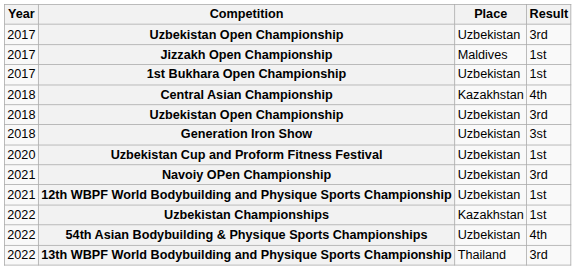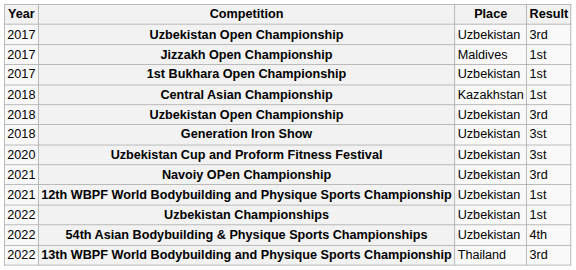Central Asian Championship | Result: 4th -> 1st
Uzbekistan Cup and Proform Fitness Festival | Result: 1st -> 3st
Uzbekistan Championships | Place: Kazakhstan -> Uzbekistan
